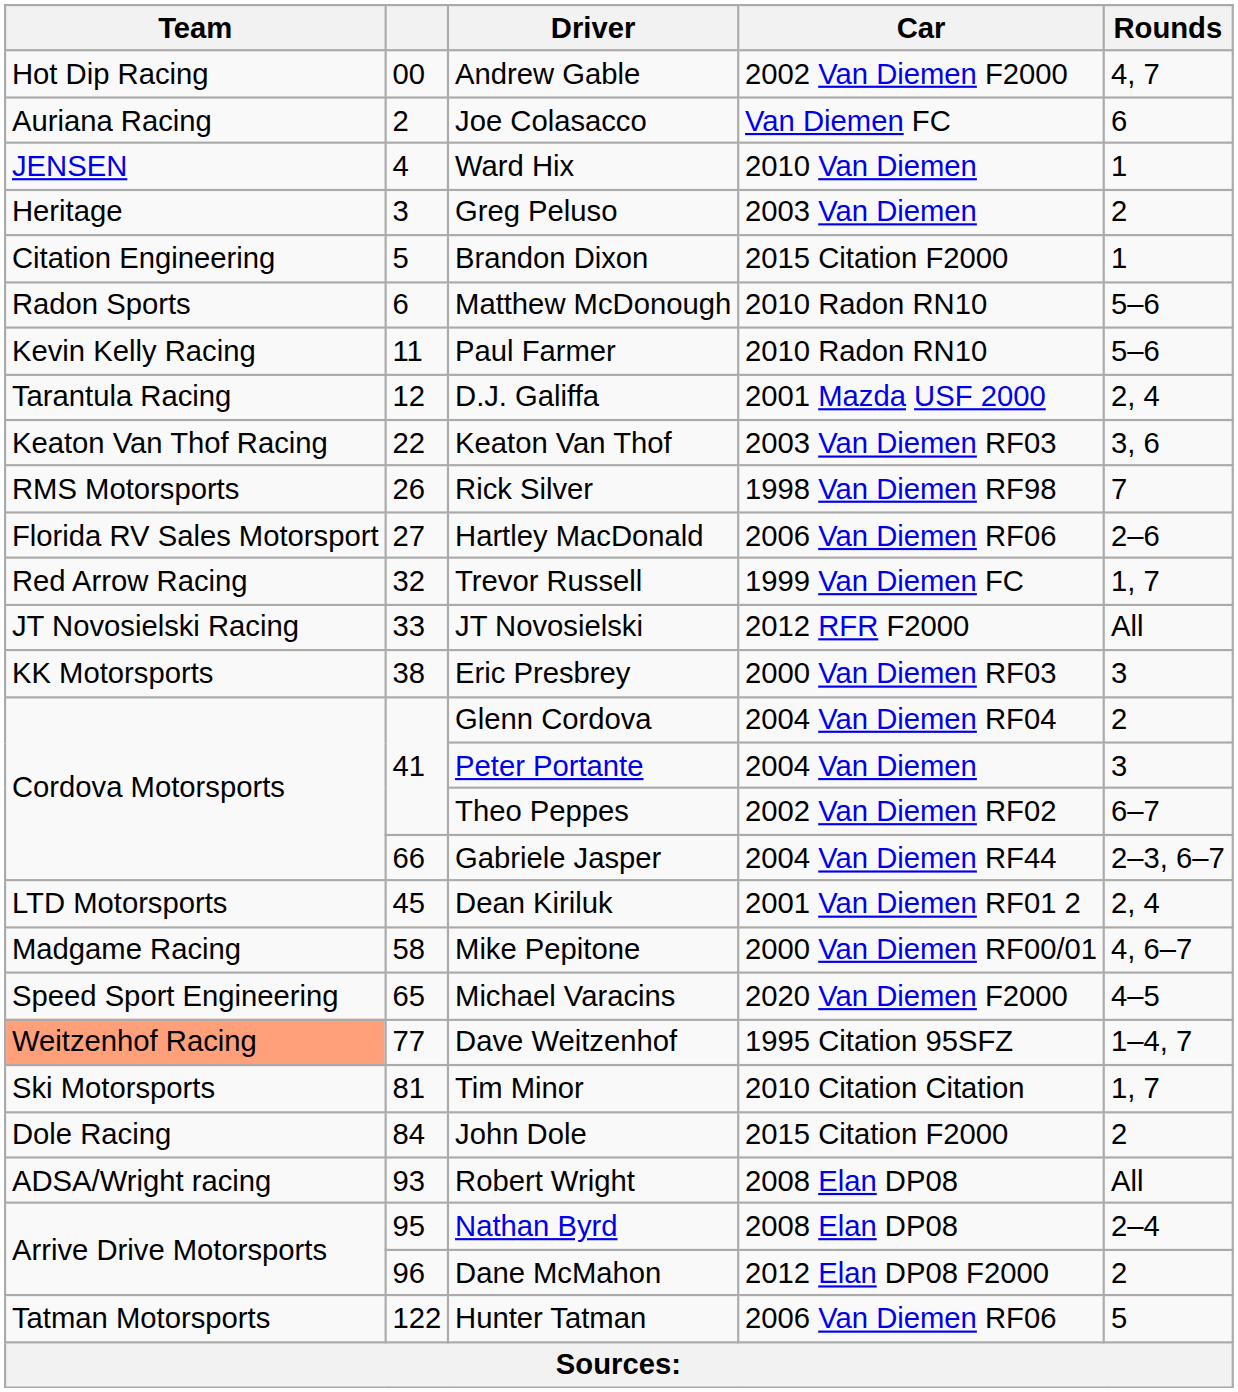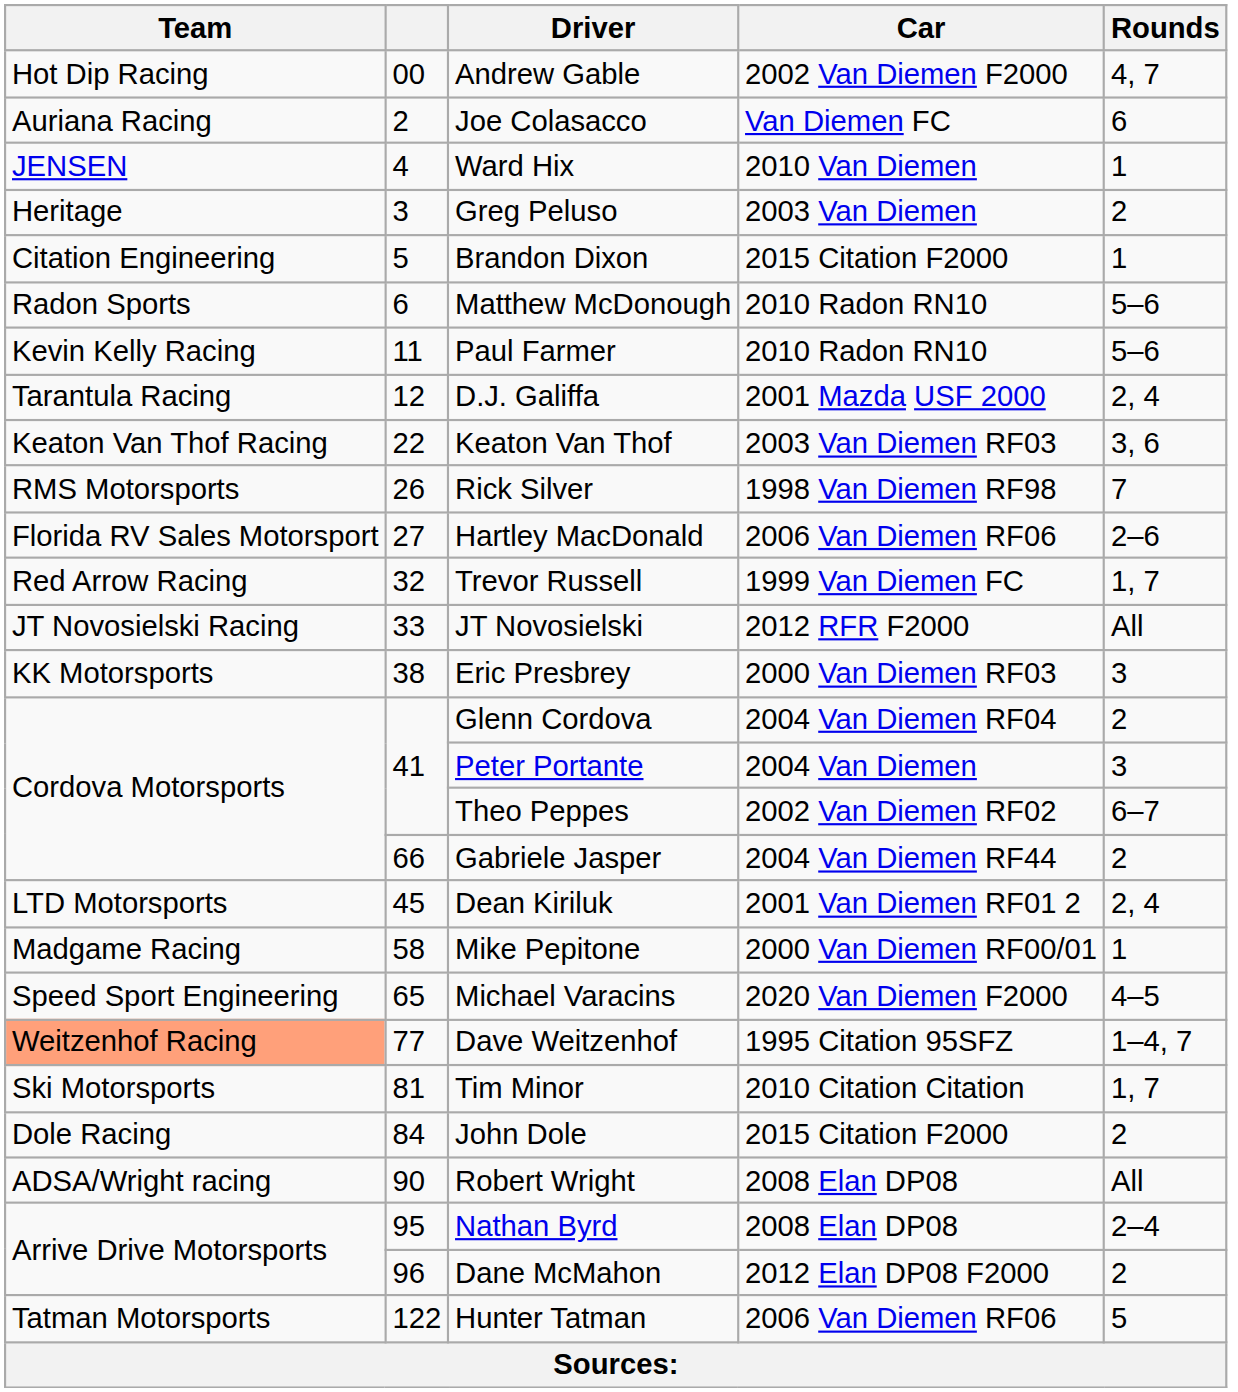Gabriele Jasper | Rounds: 2–3, 6–7 -> 2
Mike Pepitone | Rounds: 4, 6–7 -> 1
Robert Wright | column 2: 93 -> 90
